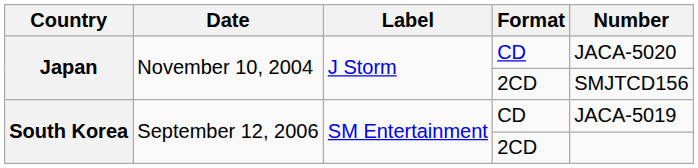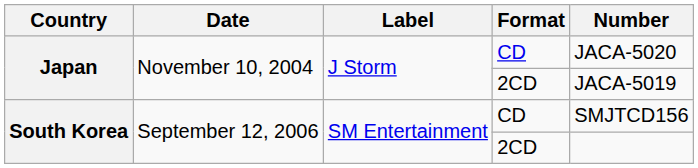Japan / 2CD | Number: SMJTCD156 -> JACA-5019
South Korea / CD | Number: JACA-5019 -> SMJTCD156
